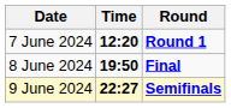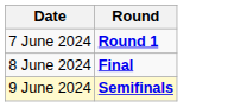- column: Time | 12:20 | 19:50 | 22:27
